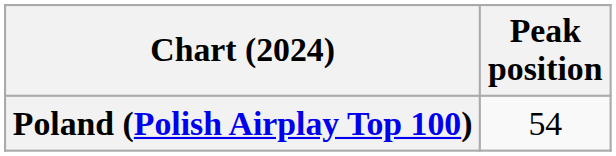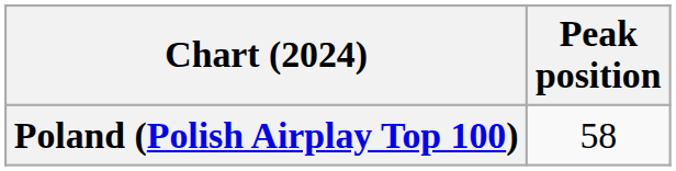Poland (Polish Airplay Top 100) | Peak position: 54 -> 58
